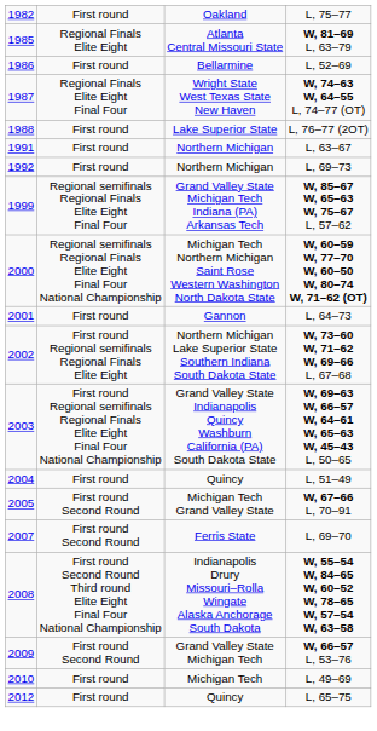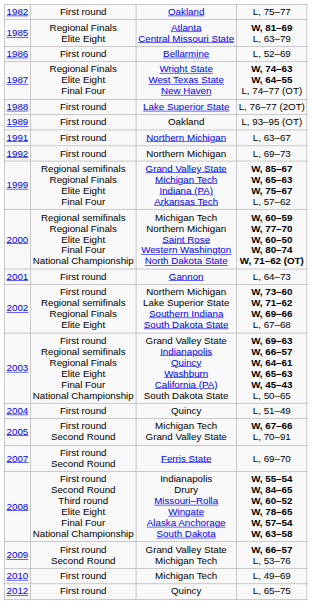+ row: 1989 | First round | Oakland | L, 93–95 (OT)
